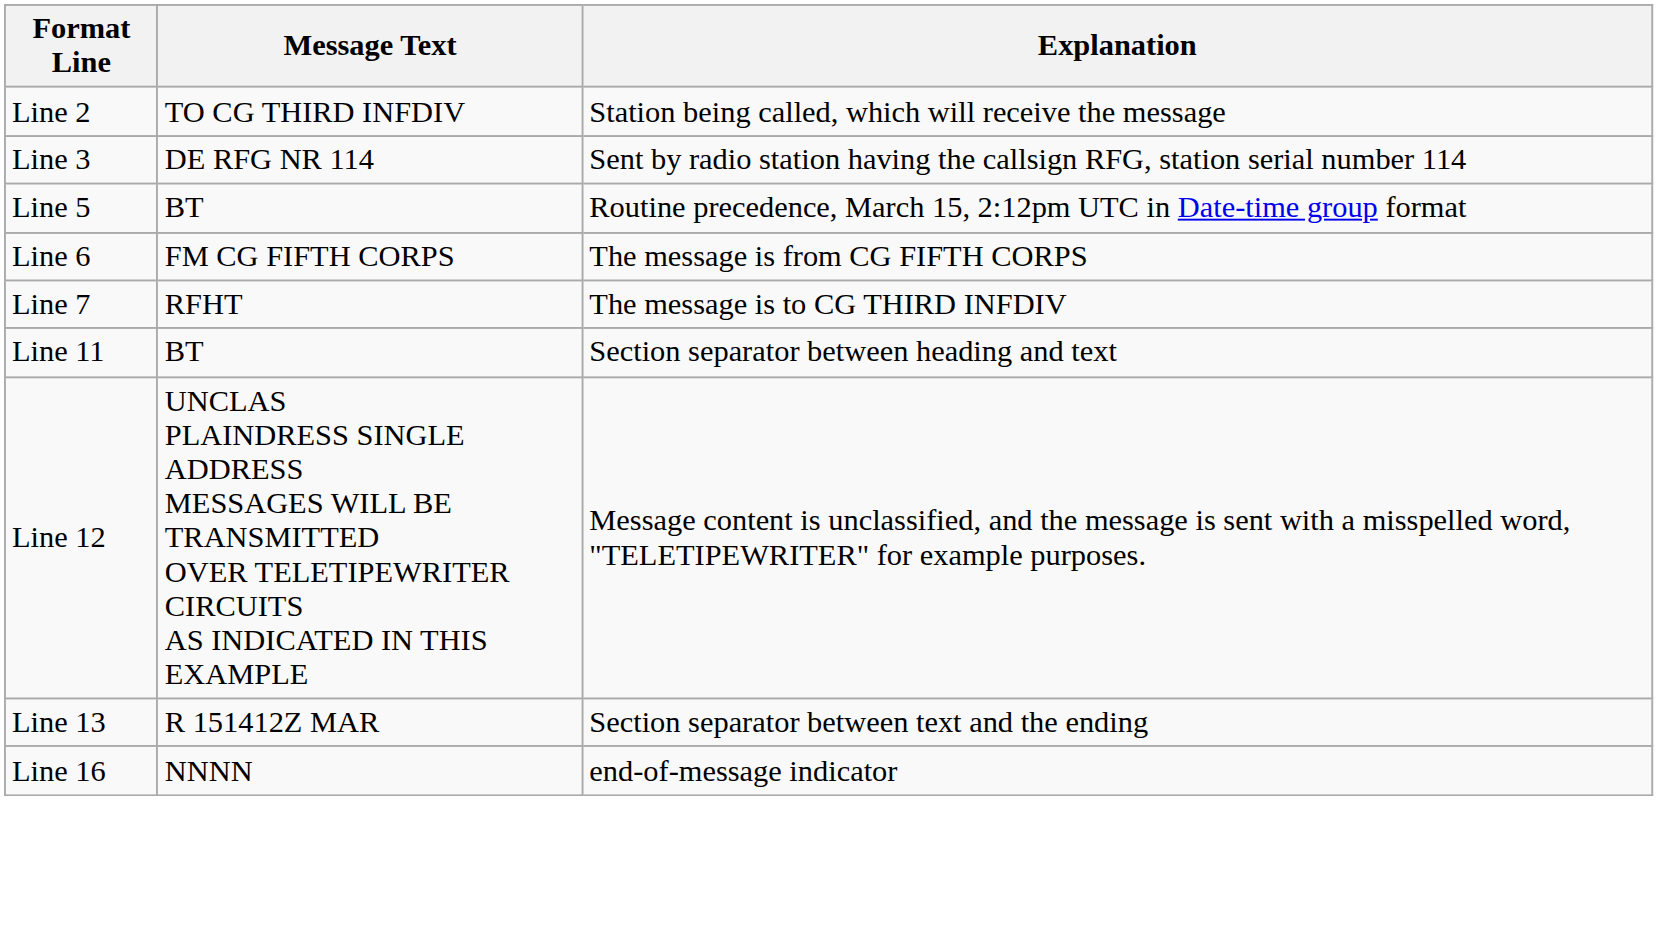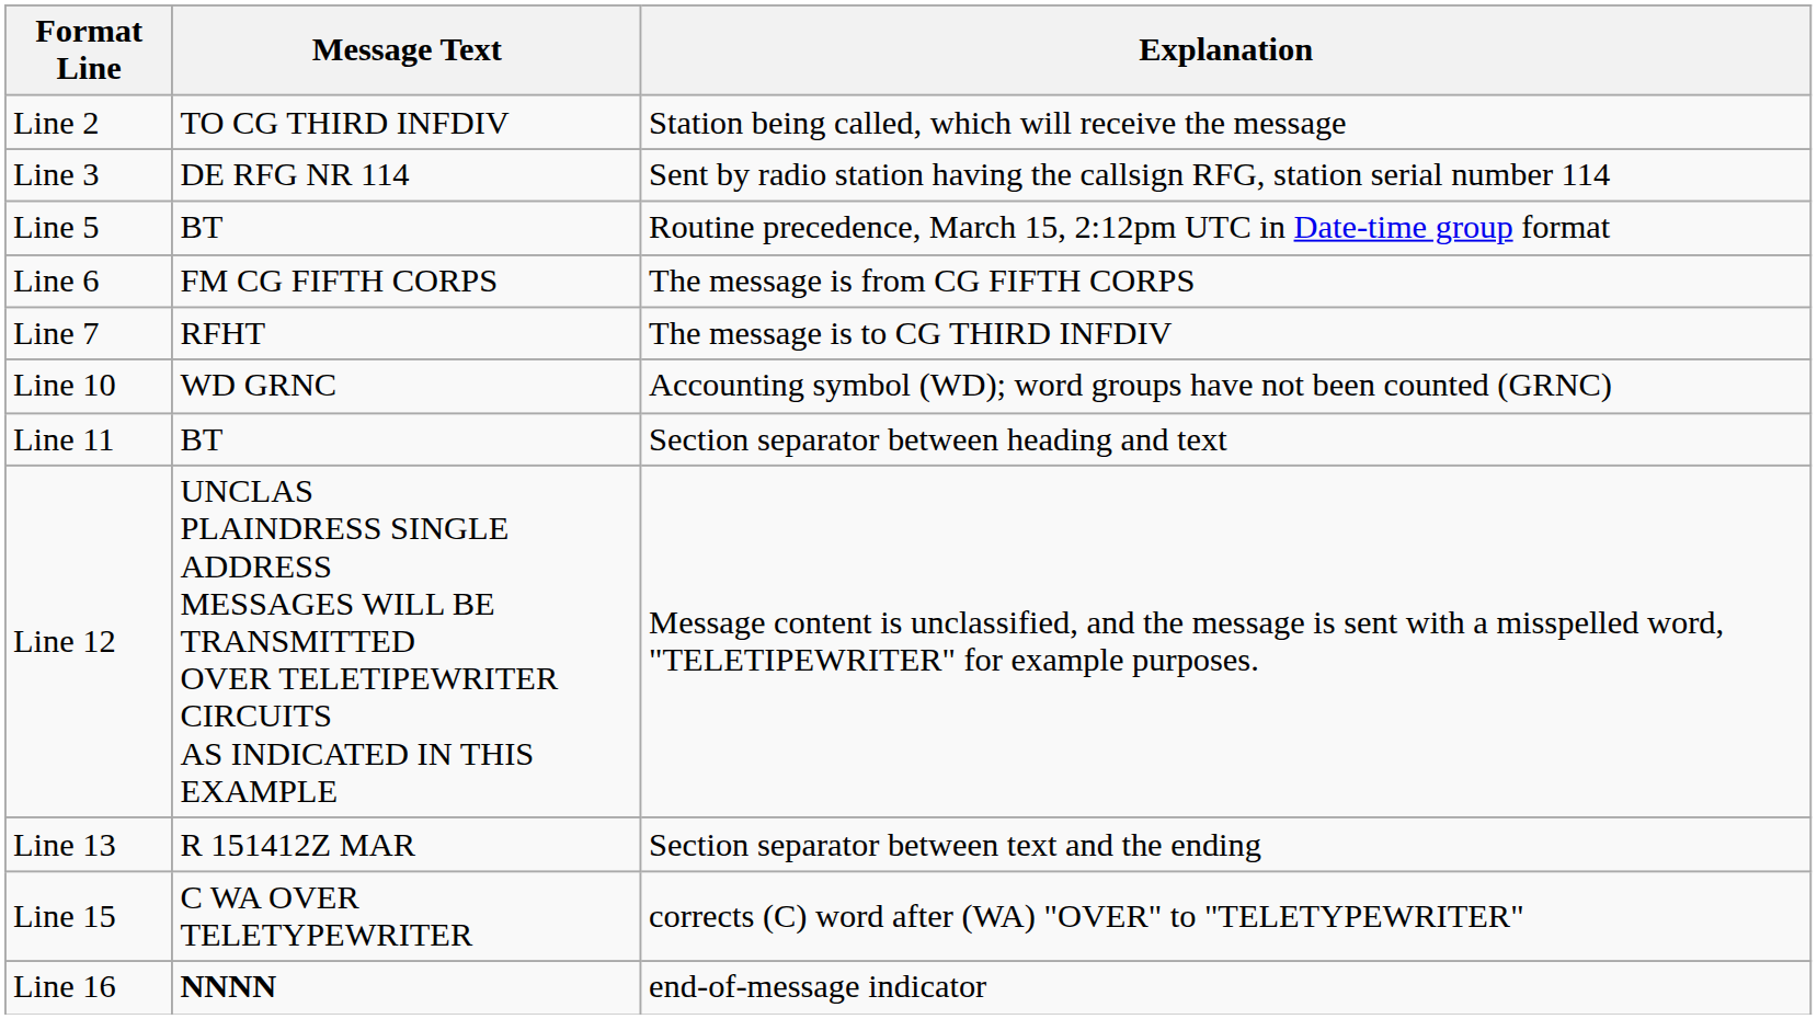+ row: Line 10 | WD GRNC | Accounting symbol (WD); word groups have not been counted (GRNC)
+ row: Line 15 | C WA OVER TELETYPEWRITER | corrects (C) word after (WA) "OVER" to "TELETYPEWRITER"
Line 16 | Message Text: normal -> bold
